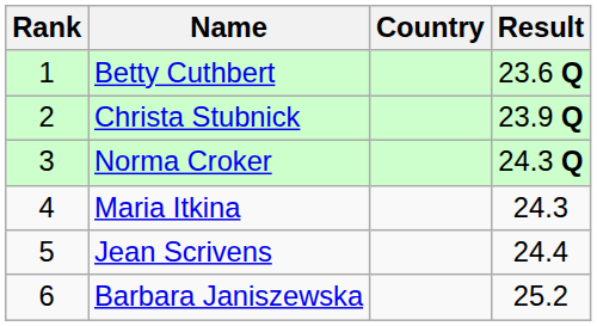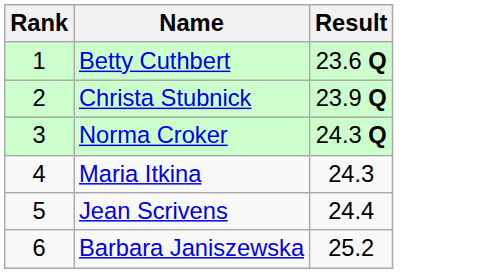- column: Country
